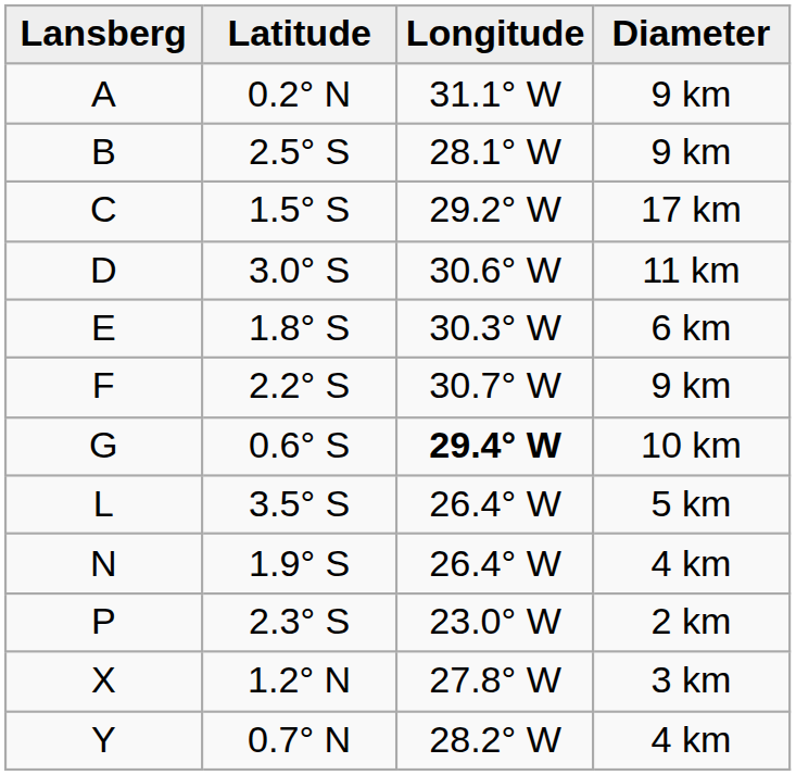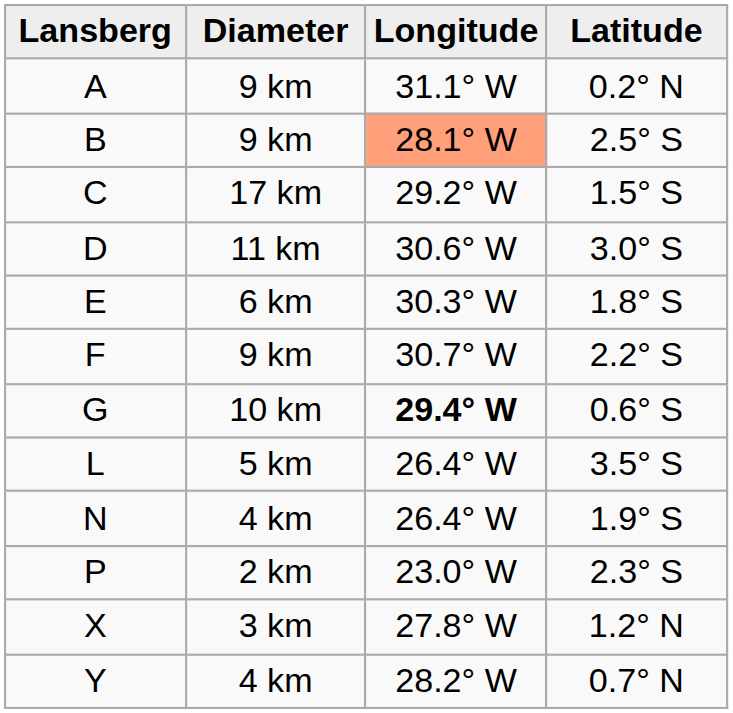columns swapped: Latitude <-> Diameter
B | Longitude: no background -> lightsalmon background
